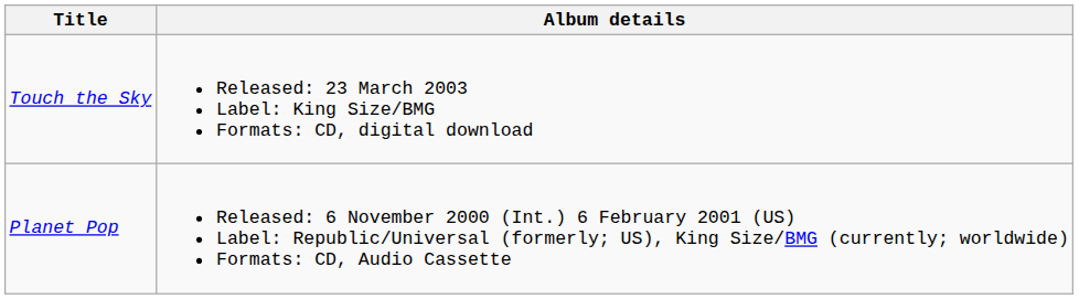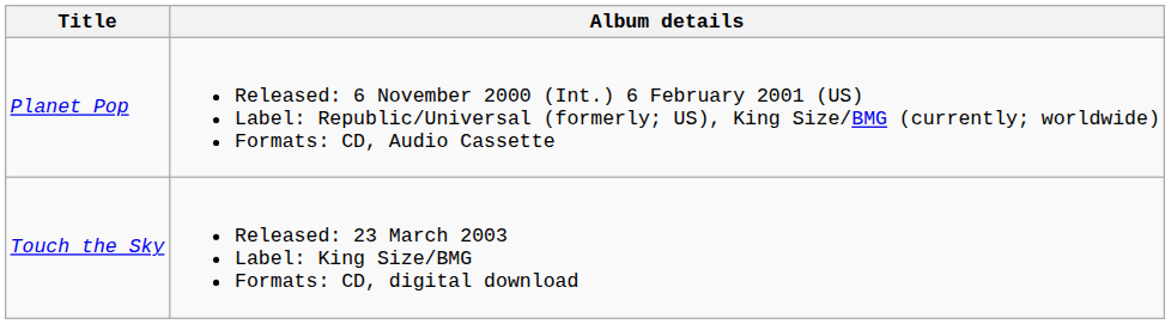rows swapped: Planet Pop <-> Touch the Sky
